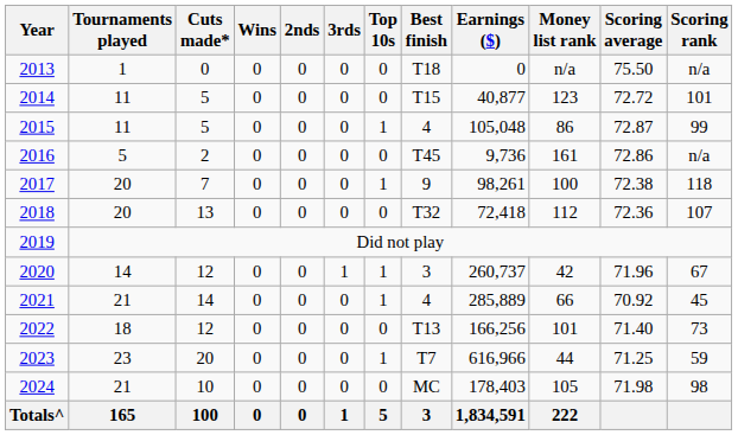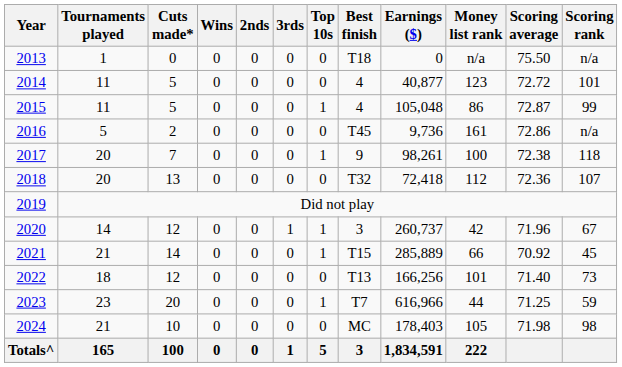2014 | Best finish: T15 -> 4
2021 | Best finish: 4 -> T15
